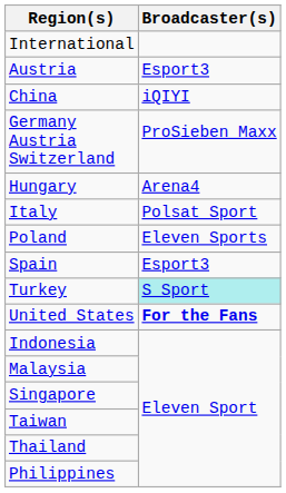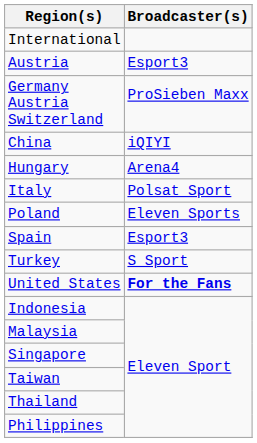rows swapped: Germany Austria Switzerland <-> China
Turkey | Broadcaster(s): paleturquoise background -> no background
